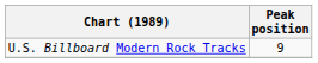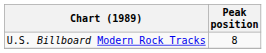U.S. Billboard Modern Rock Tracks | Peak position: 9 -> 8
